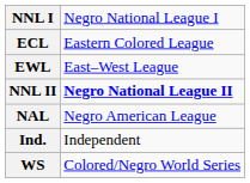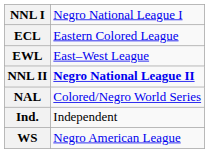NAL | column 2: Negro American League -> Colored/Negro World Series
WS | column 2: Colored/Negro World Series -> Negro American League
